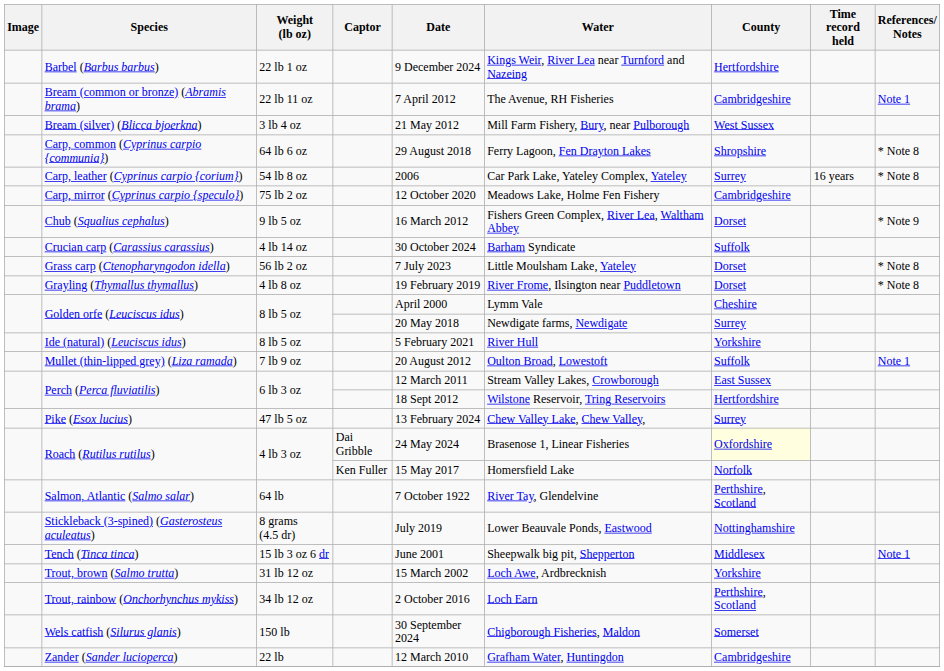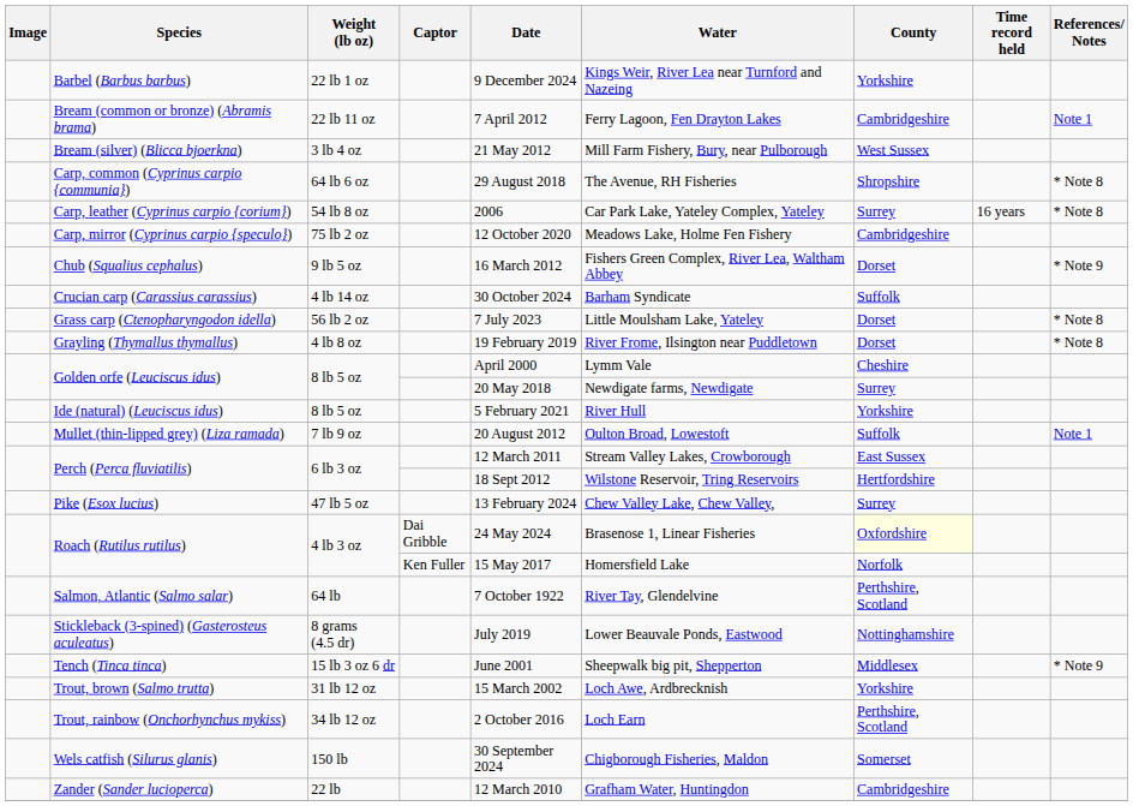Barbel (Barbus barbus) | County: Hertfordshire -> Yorkshire
Bream (common or bronze) (Abramis brama) | Water: The Avenue, RH Fisheries -> Ferry Lagoon, Fen Drayton Lakes
Carp, common (Cyprinus carpio {communia}) | Water: Ferry Lagoon, Fen Drayton Lakes -> The Avenue, RH Fisheries
Tench (Tinca tinca) | References/ Notes: Note 1 -> * Note 9
